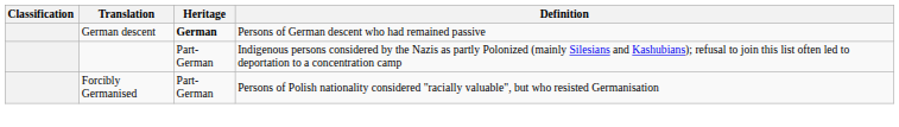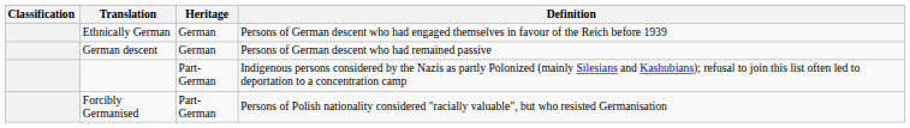+ row: Ethnically German | German | Persons of German descent who had engaged themselves in favour of the Reich before 1939
German descent | Heritage: bold -> normal
